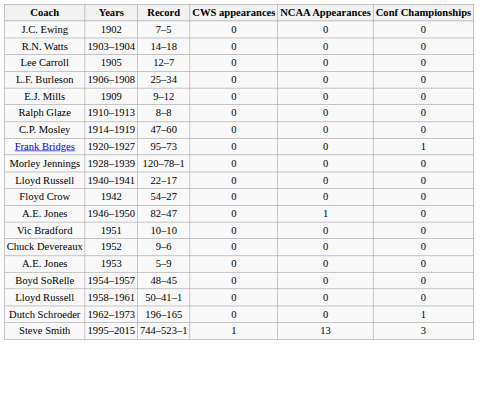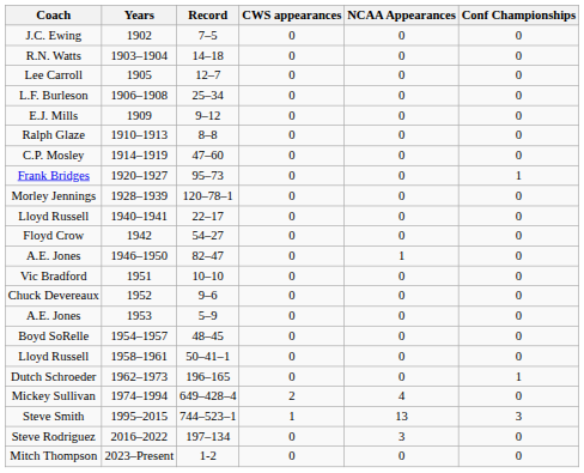+ row: Mickey Sullivan | 1974–1994 | 649–428–4 | 2 | 4 | 0
+ row: Steve Rodriguez | 2016–2022 | 197–134 | 0 | 3 | 0
+ row: Mitch Thompson | 2023–Present | 1-2 | 0 | 0 | 0
